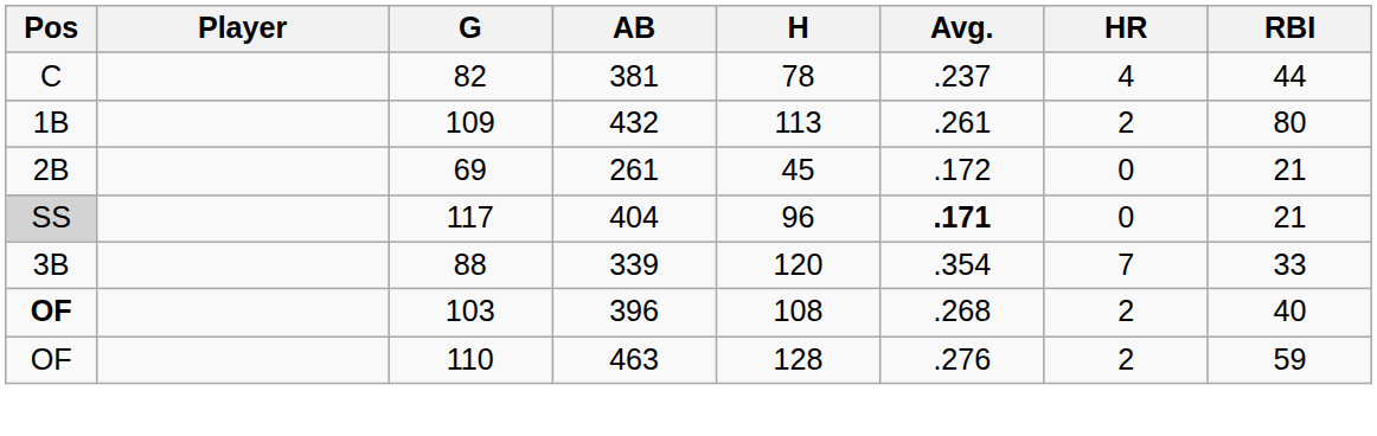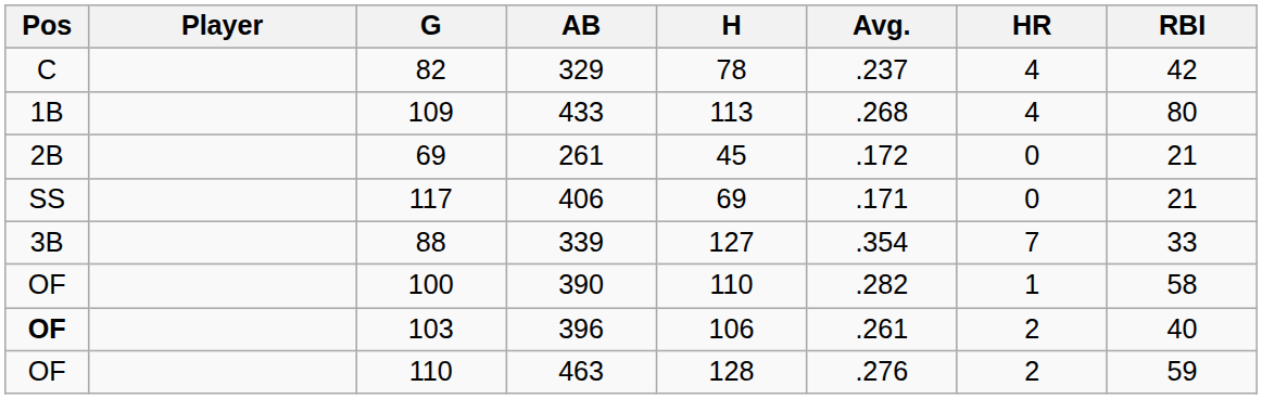82 | AB: 381 -> 329
82 | RBI: 44 -> 42
109 | AB: 432 -> 433
109 | Avg.: .261 -> .268
109 | HR: 2 -> 4
117 | Pos: lightgrey background -> no background
117 | AB: 404 -> 406
117 | H: 96 -> 69
117 | Avg.: bold -> normal
88 | H: 120 -> 127
+ row: OF | 100 | 390 | 110 | .282 | 1 | 58
103 | H: 108 -> 106
103 | Avg.: .268 -> .261
